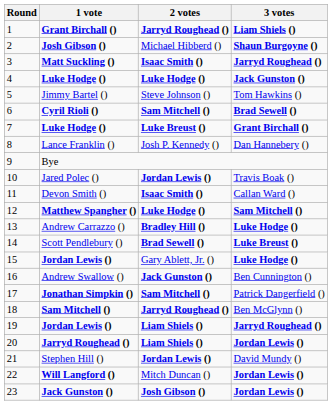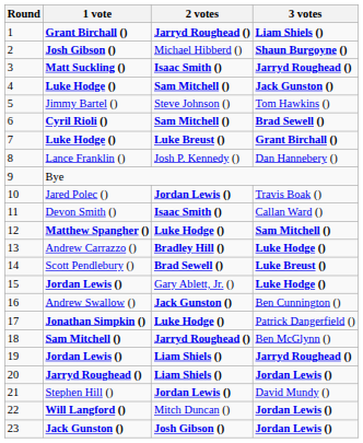4 / Luke Hodge () | 2 votes: Luke Hodge () -> Sam Mitchell ()
Jonathan Simpkin () | 2 votes: Sam Mitchell () -> Luke Hodge ()
